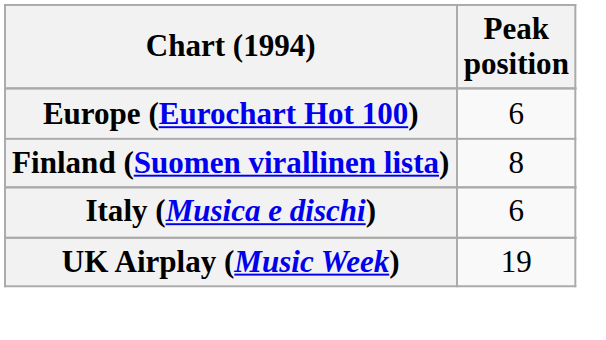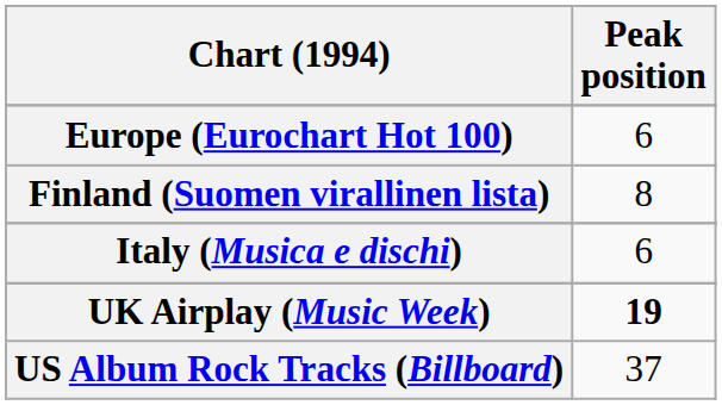UK Airplay (Music Week) | Peak position: normal -> bold
+ row: US Album Rock Tracks (Billboard) | 37
